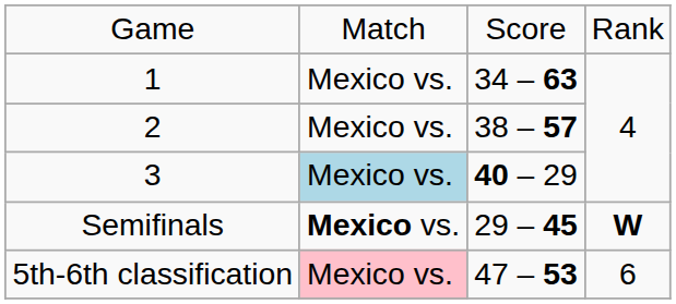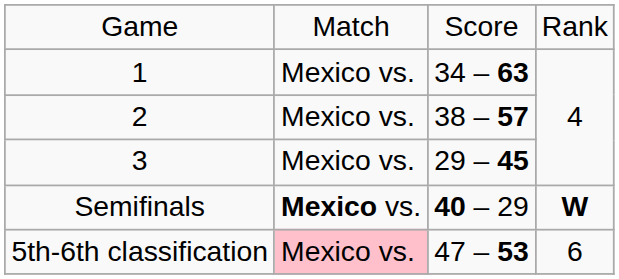3 | column 2: lightblue background -> no background
3 | column 3: 40 – 29 -> 29 – 45
Semifinals | column 3: 29 – 45 -> 40 – 29
